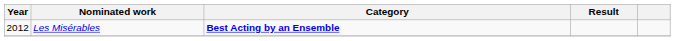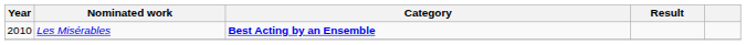Les Misérables | Year: 2012 -> 2010
